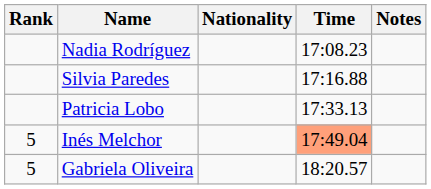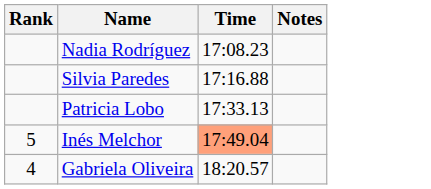- column: Nationality
Gabriela Oliveira | Rank: 5 -> 4
